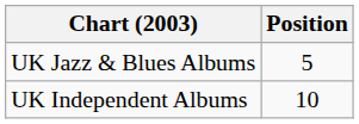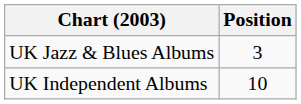UK Jazz & Blues Albums | Position: 5 -> 3
